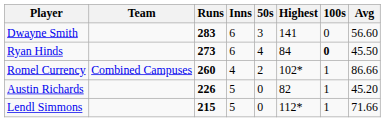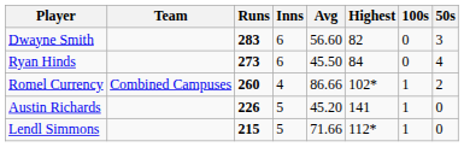columns swapped: Avg <-> 50s
Dwayne Smith | Highest: 141 -> 82
Ryan Hinds | 100s: bold -> normal
Austin Richards | Highest: 82 -> 141
